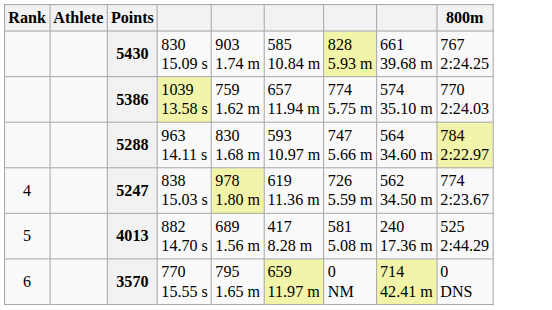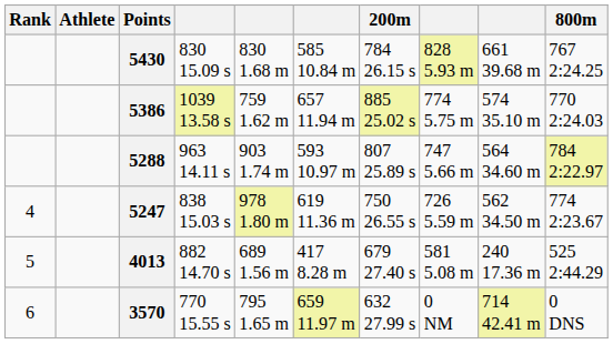+ column: 200m | 784 26.15 s | 885 25.02 s | 807 25.89 s | 750 26.55 s | 679 27.40 s | 632 27.99 s
5430 | column 5: 903 1.74 m -> 830 1.68 m
5288 | column 5: 830 1.68 m -> 903 1.74 m
